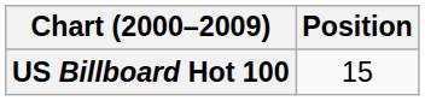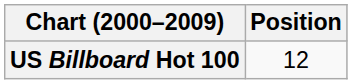US Billboard Hot 100 | Position: 15 -> 12
